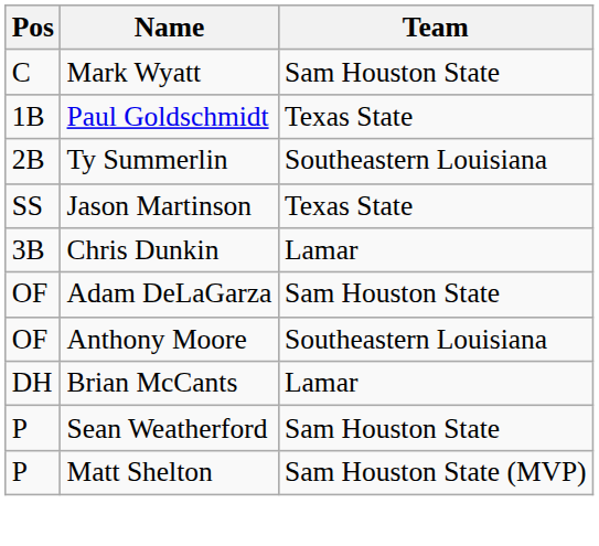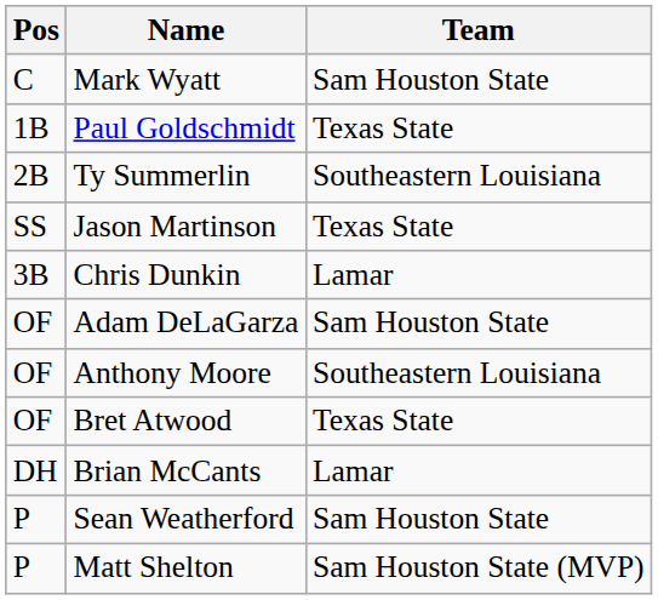+ row: OF | Bret Atwood | Texas State
